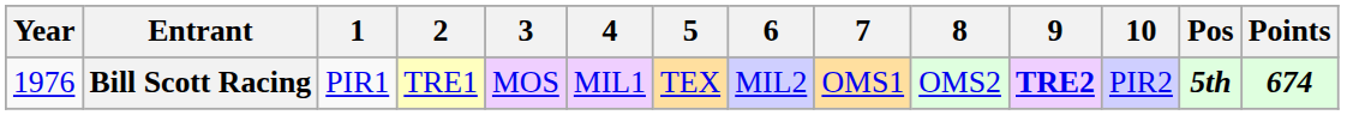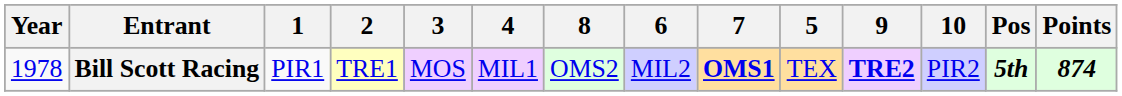columns swapped: 5 <-> 8
Bill Scott Racing | Year: 1976 -> 1978
Bill Scott Racing | 7: normal -> bold
Bill Scott Racing | Points: 674 -> 874
